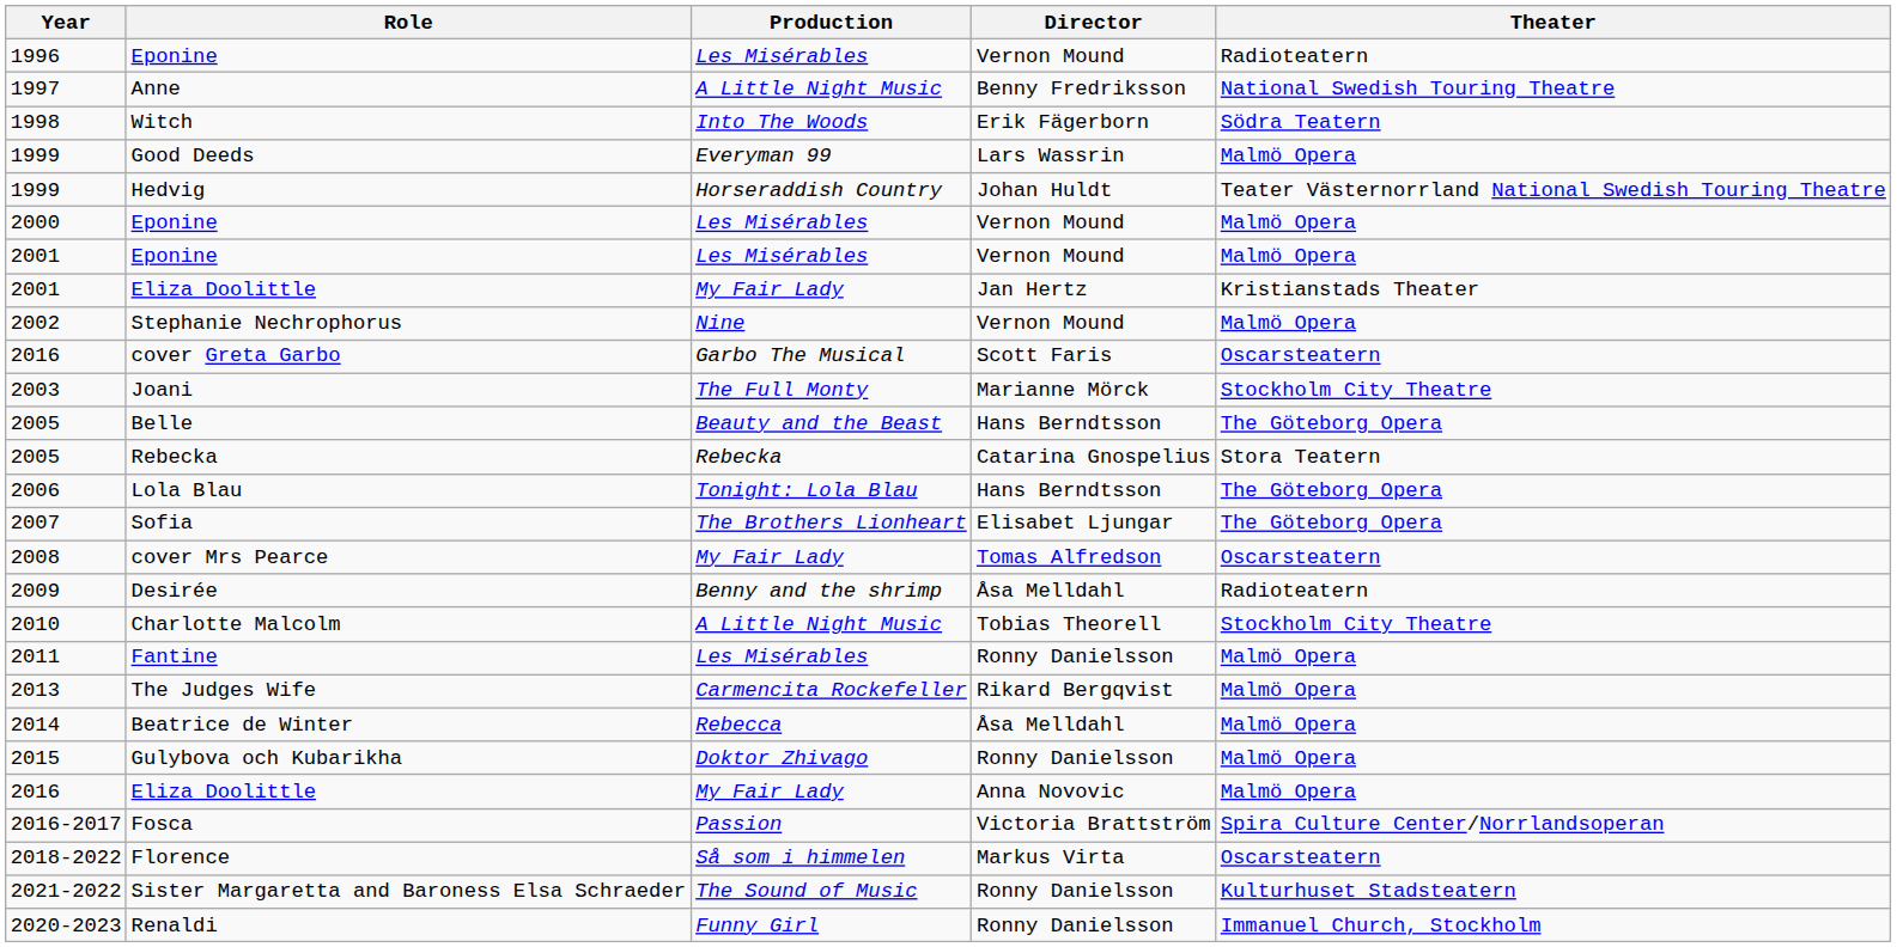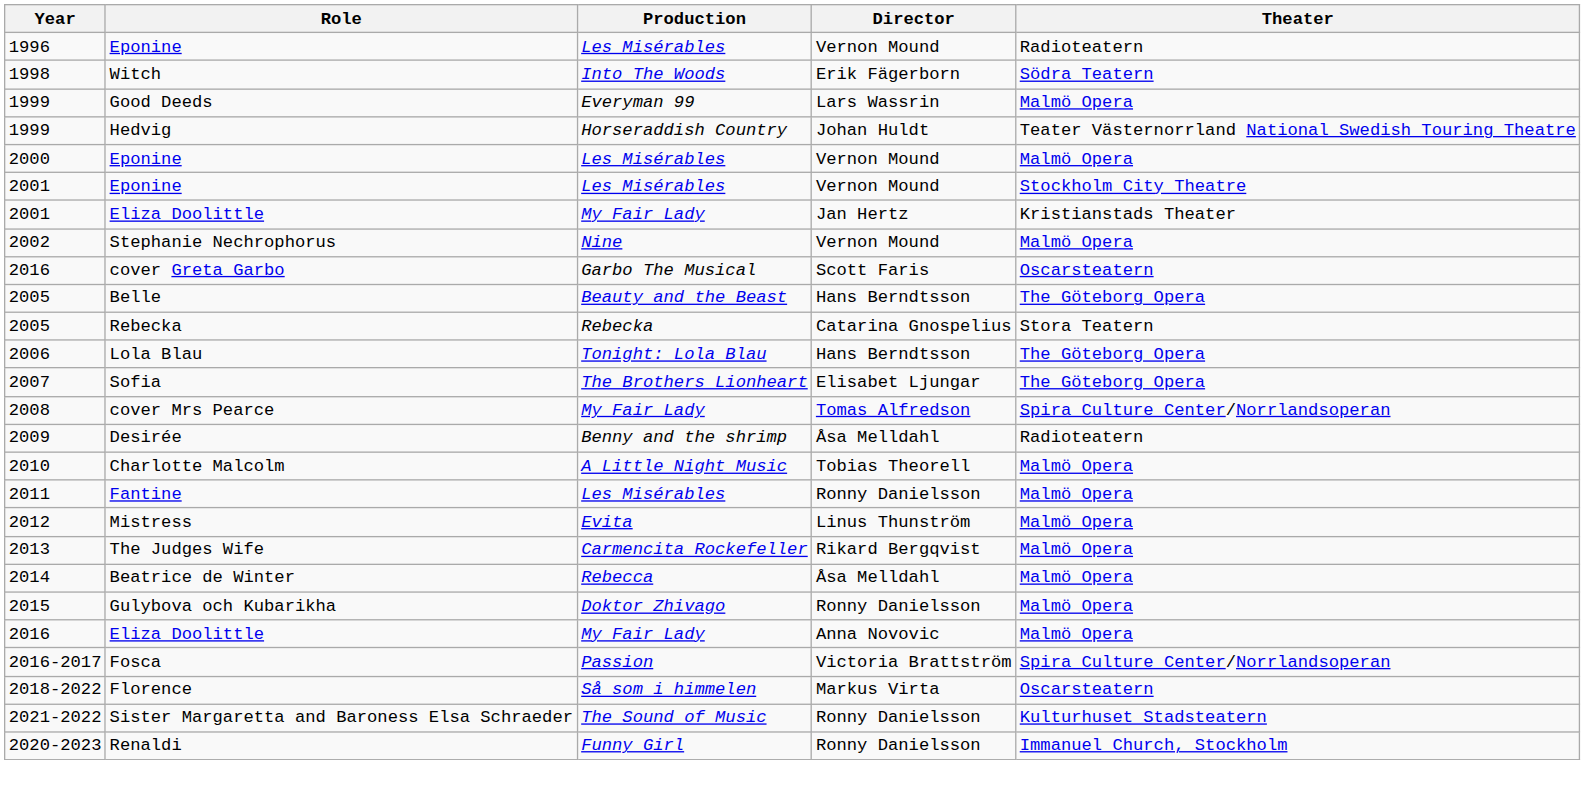- row: 1997 | Anne | A Little Night Music | Benny Fredriksson | National Swedish Touring Theatre
2001 / Eponine | Theater: Malmö Opera -> Stockholm City Theatre
- row: 2003 | Joani | The Full Monty | Marianne Mörck | Stockholm City Theatre
cover Mrs Pearce | Theater: Oscarsteatern -> Spira Culture Center/Norrlandsoperan
Charlotte Malcolm | Theater: Stockholm City Theatre -> Malmö Opera
+ row: 2012 | Mistress | Evita | Linus Thunström | Malmö Opera
